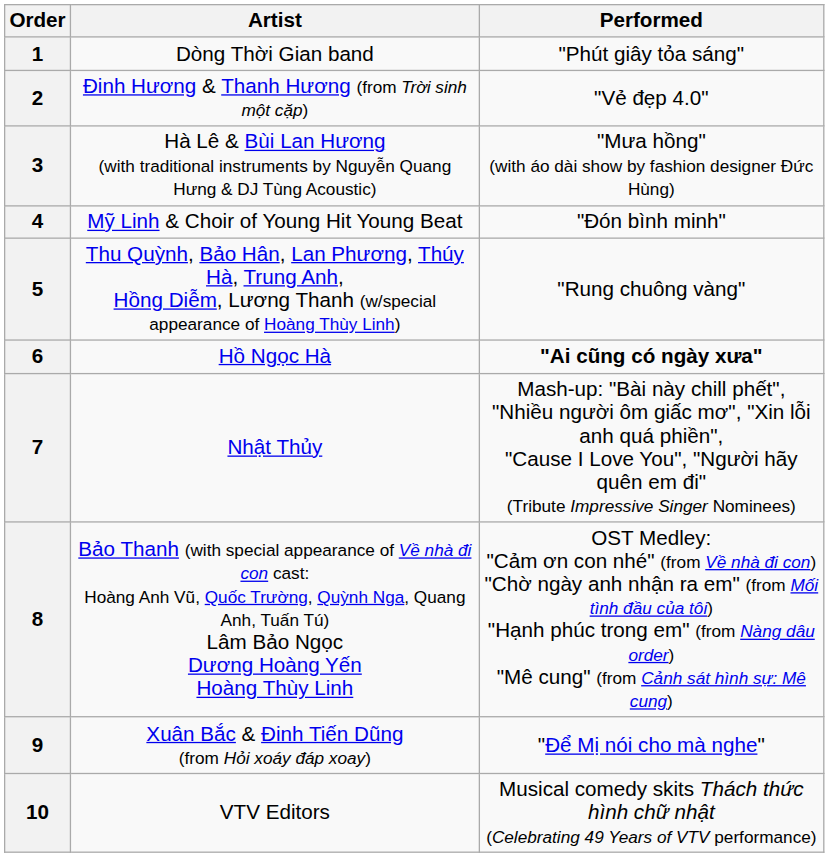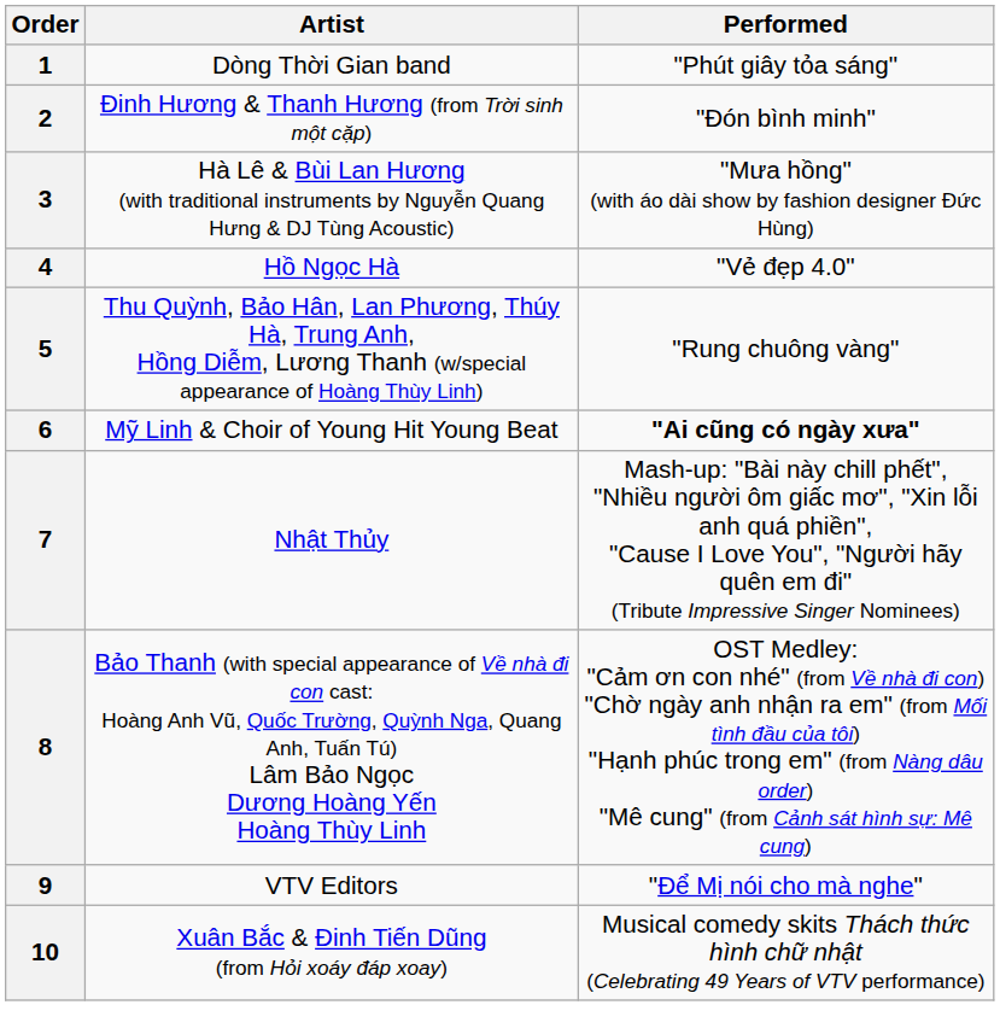2 | Performed: "Vẻ đẹp 4.0" -> "Đón bình minh"
4 | Artist: Mỹ Linh & Choir of Young Hit Young Beat -> Hồ Ngọc Hà
4 | Performed: "Đón bình minh" -> "Vẻ đẹp 4.0"
6 | Artist: Hồ Ngọc Hà -> Mỹ Linh & Choir of Young Hit Young Beat
9 | Artist: Xuân Bắc & Đinh Tiến Dũng (from Hỏi xoáy đáp xoay) -> VTV Editors
10 | Artist: VTV Editors -> Xuân Bắc & Đinh Tiến Dũng (from Hỏi xoáy đáp xoay)
